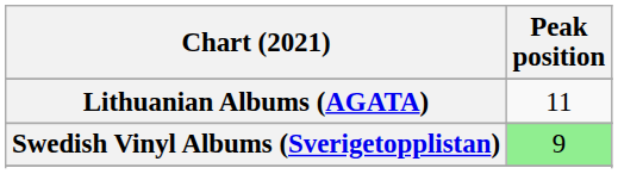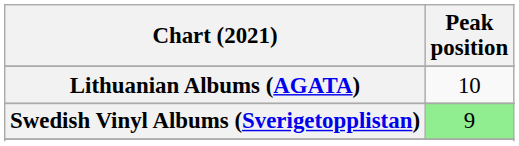Lithuanian Albums (AGATA) | Peak position: 11 -> 10
